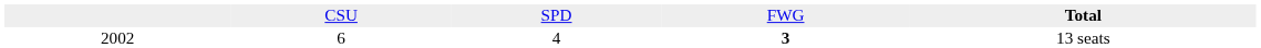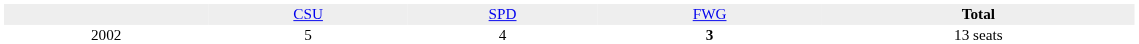2002 | column 2: 6 -> 5
